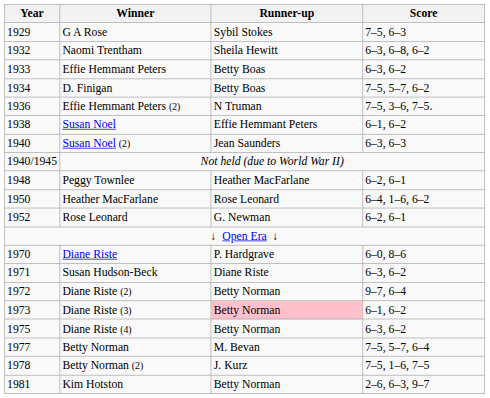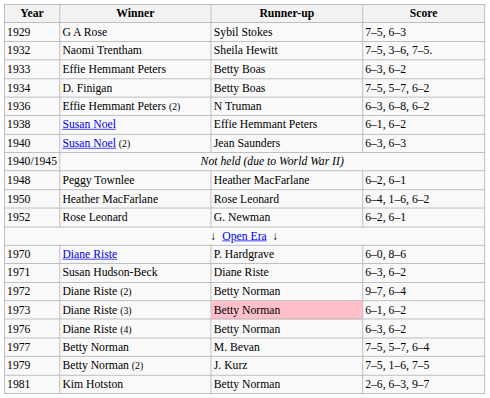Naomi Trentham | Score: 6–3, 6–8, 6–2 -> 7–5, 3–6, 7–5.
Effie Hemmant Peters (2) | Score: 7–5, 3–6, 7–5. -> 6–3, 6–8, 6–2
Diane Riste (4) | Year: 1975 -> 1976
Betty Norman (2) | Year: 1978 -> 1979
